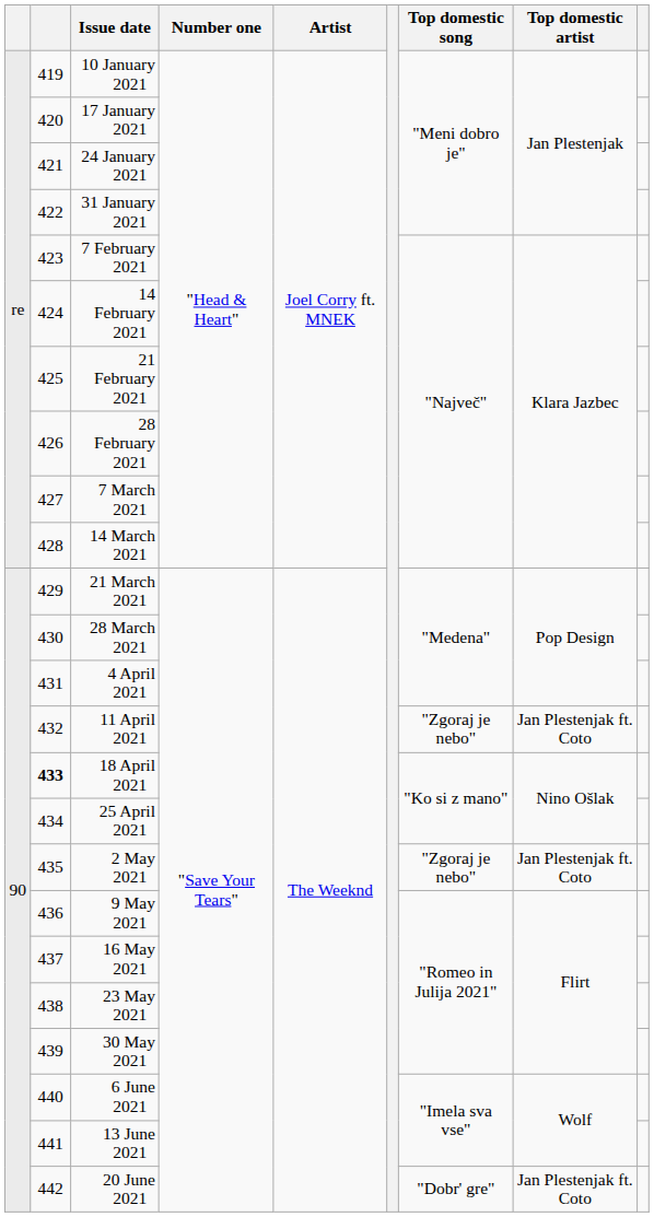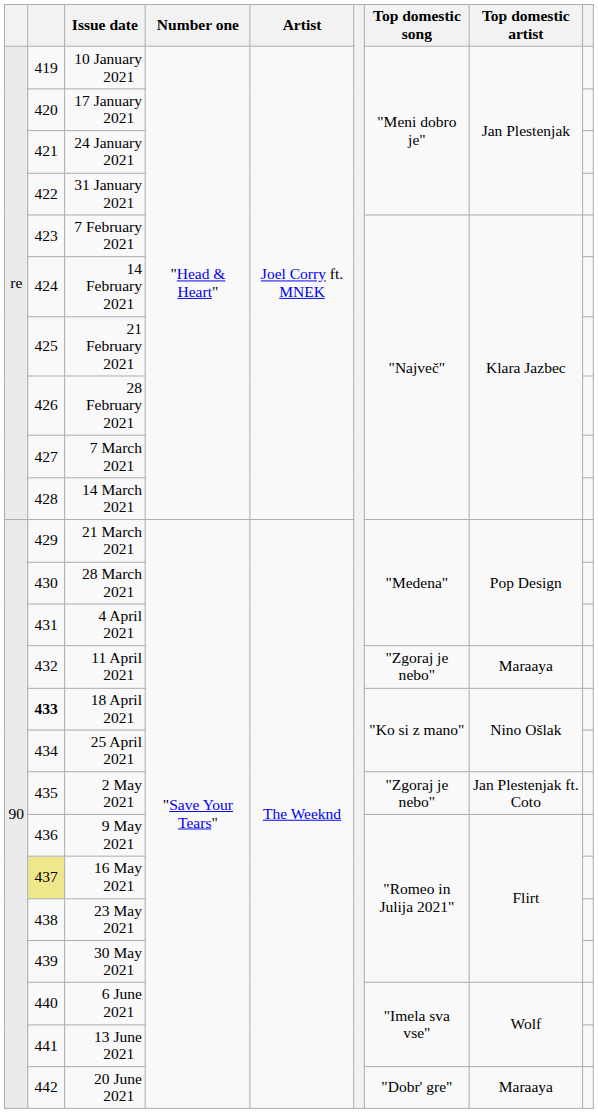11 April 2021 | Top domestic artist: Jan Plestenjak ft. Coto -> Maraaya
16 May 2021 | column 2: no background -> khaki background
20 June 2021 | Top domestic artist: Jan Plestenjak ft. Coto -> Maraaya
